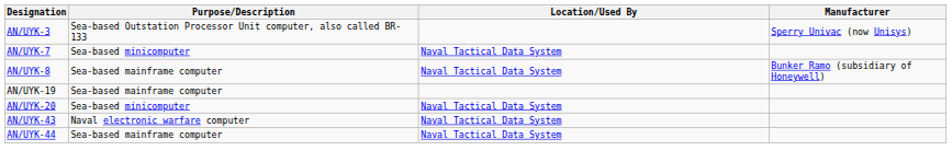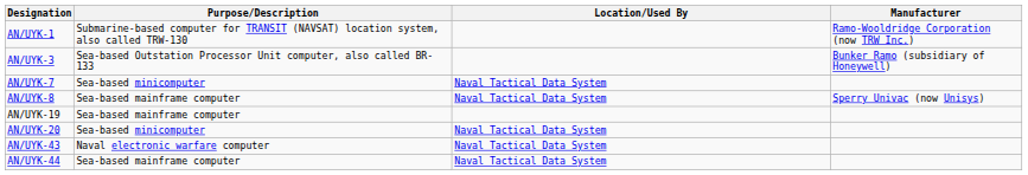+ row: AN/UYK-1 | Submarine-based computer for TRANSIT (NAVSAT) location system, also called TRW-130 | Ramo-Wooldridge Corporation (now TRW Inc.)
AN/UYK-3 | Manufacturer: Sperry Univac (now Unisys) -> Bunker Ramo (subsidiary of Honeywell)
AN/UYK-8 | Manufacturer: Bunker Ramo (subsidiary of Honeywell) -> Sperry Univac (now Unisys)
